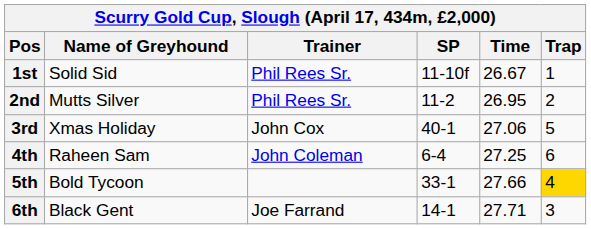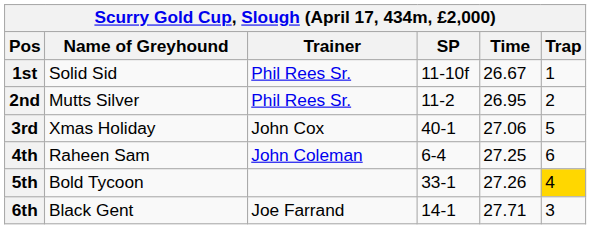5th | Time: 27.66 -> 27.26
